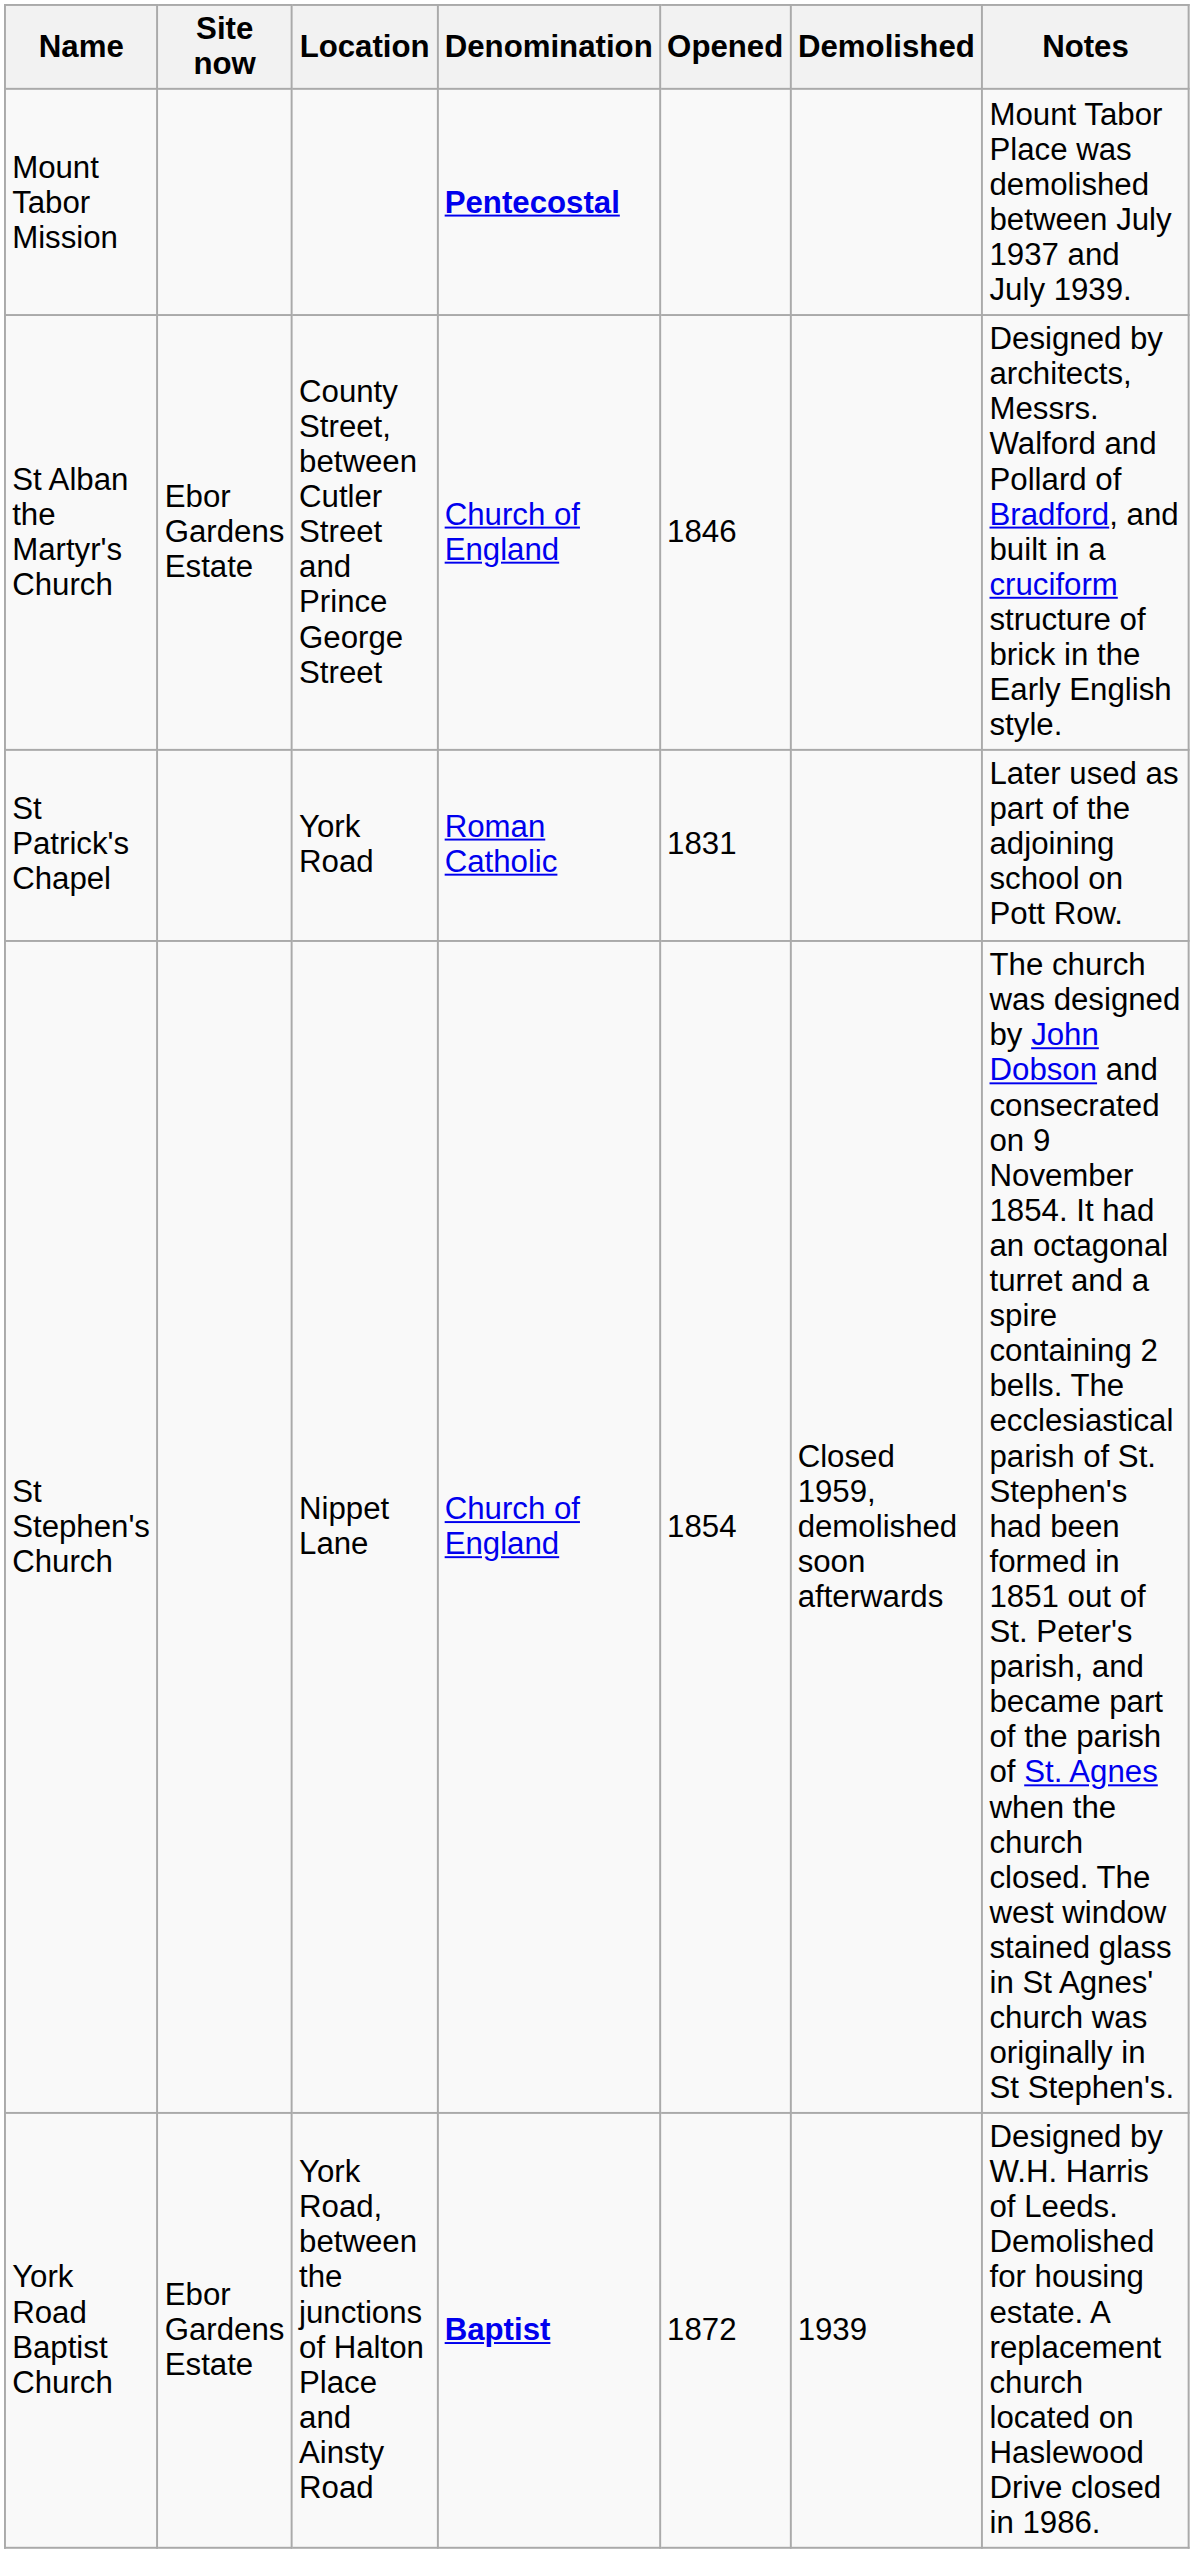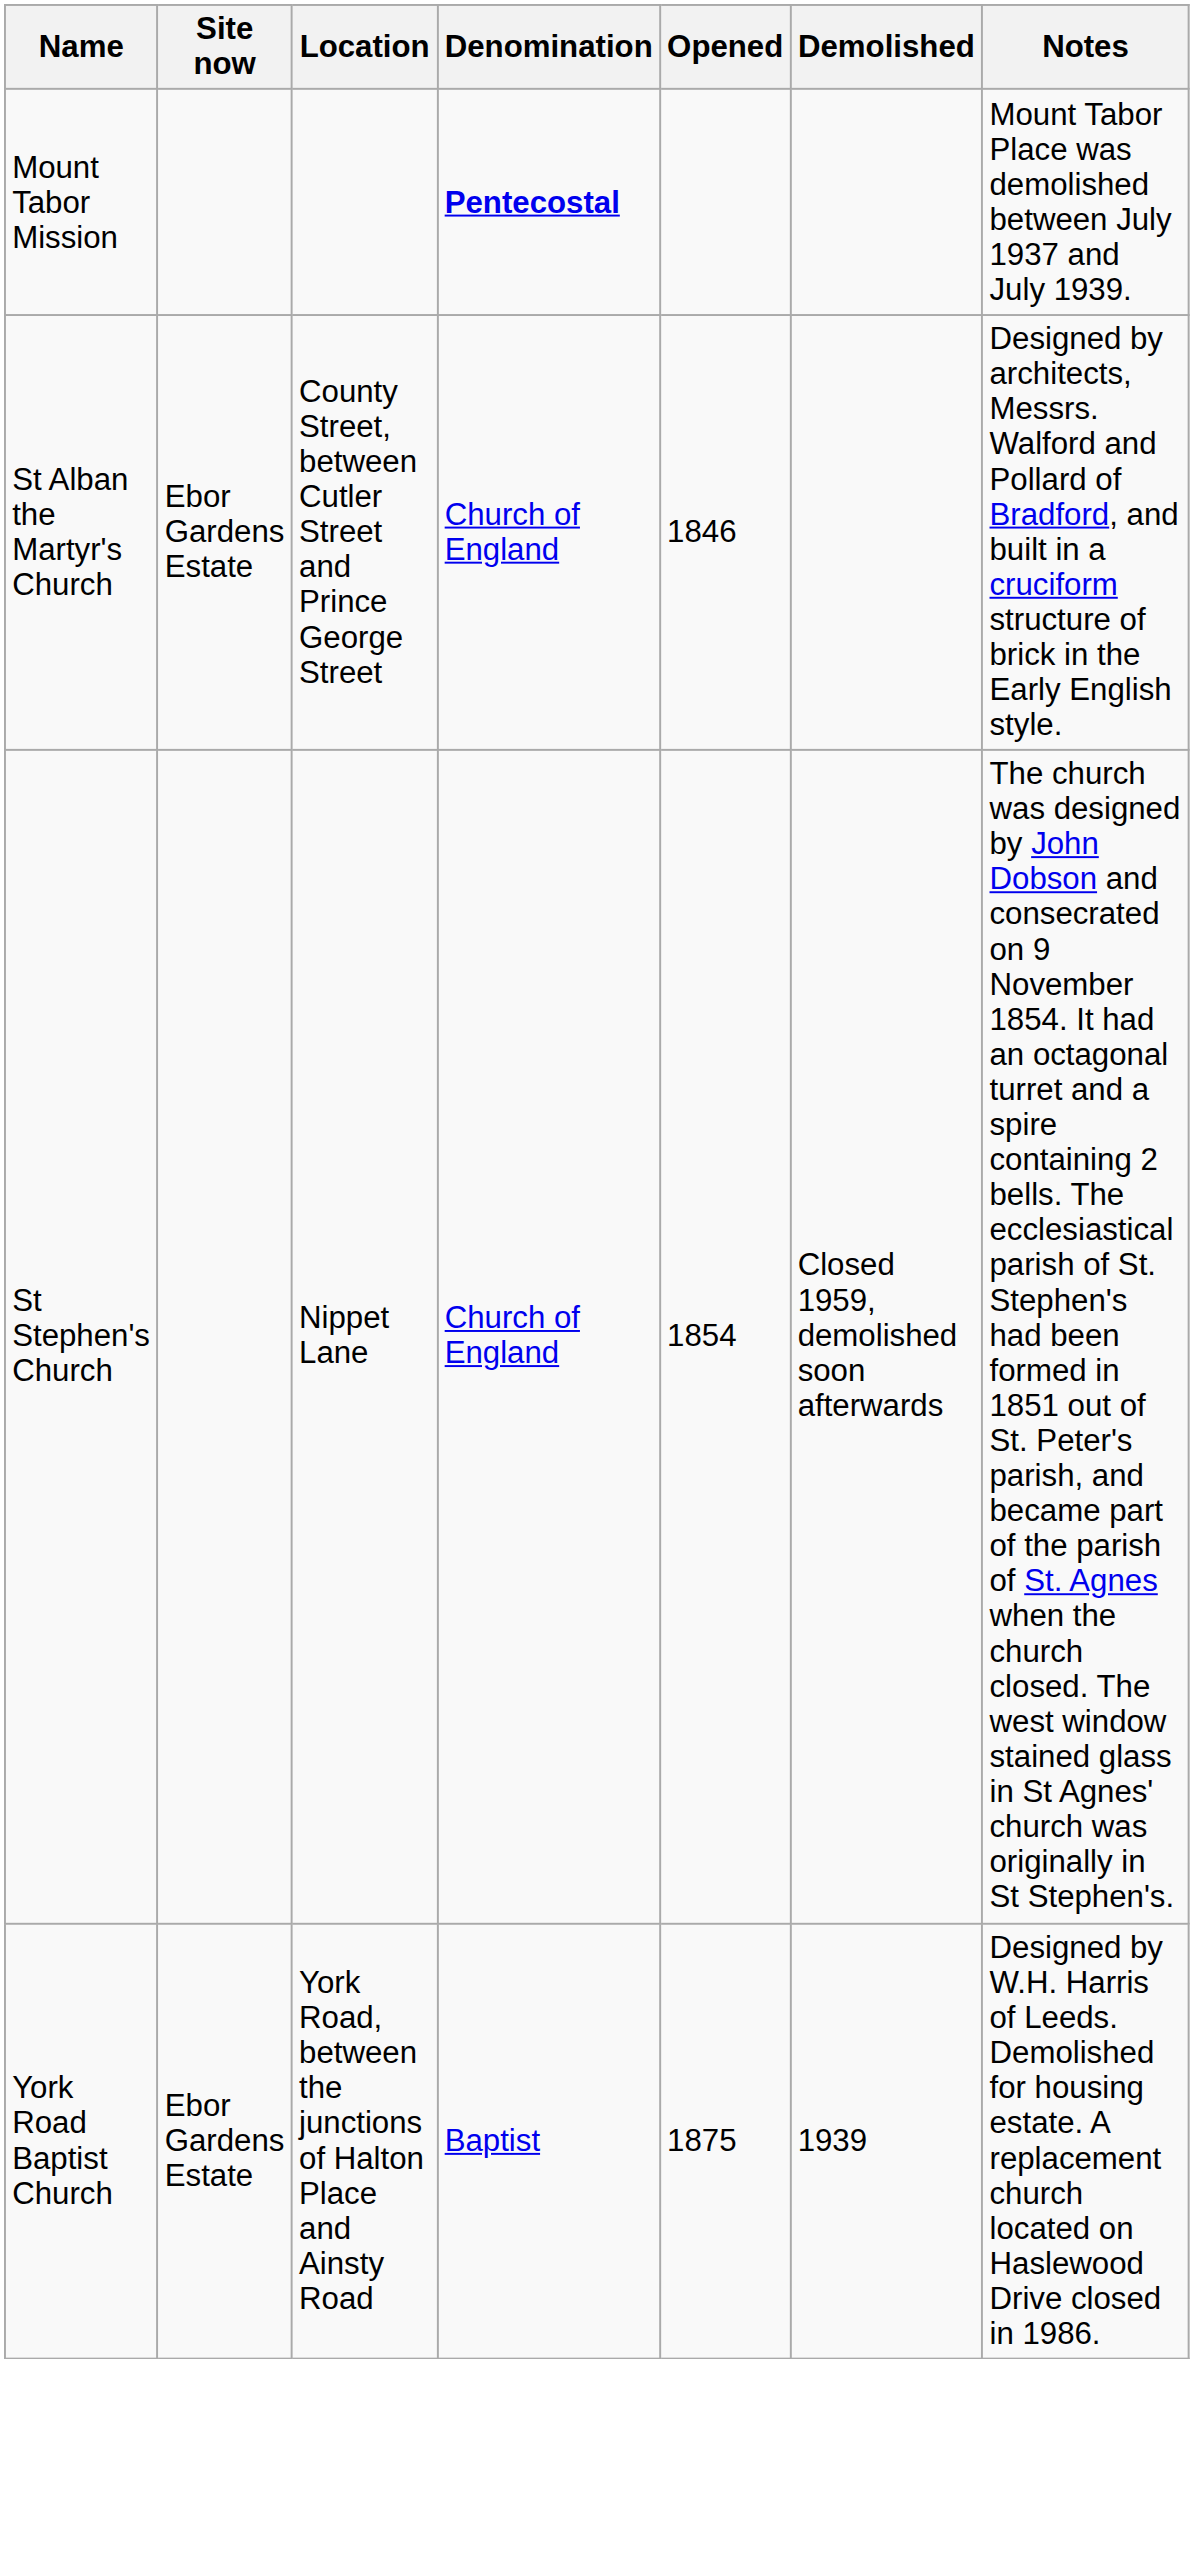- row: St Patrick's Chapel | York Road | Roman Catholic | 1831 | Later used as part of the adjoining school on Pott Row.
York Road Baptist Church | Denomination: bold -> normal
York Road Baptist Church | Opened: 1872 -> 1875
